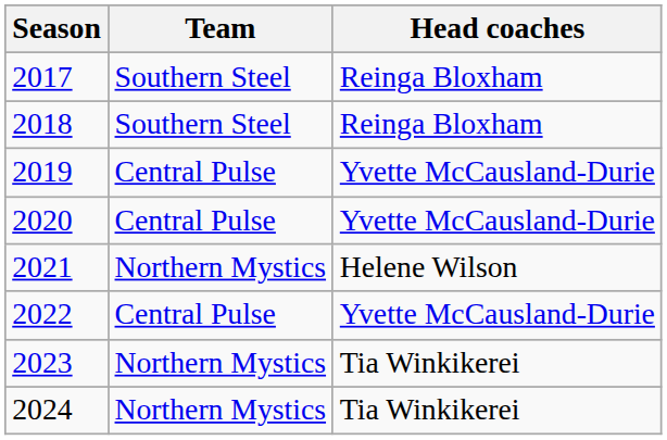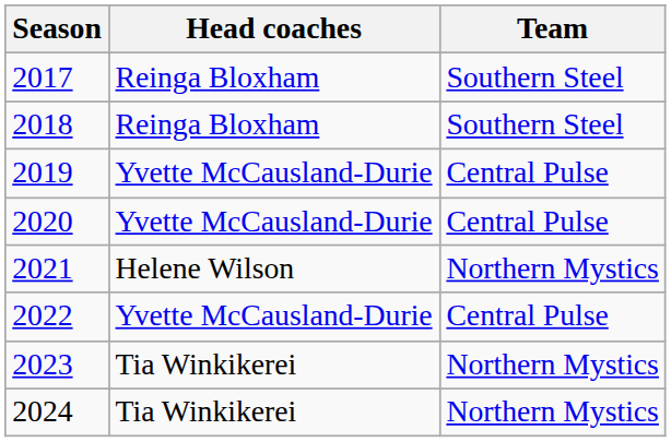columns swapped: Head coaches <-> Team
